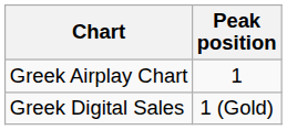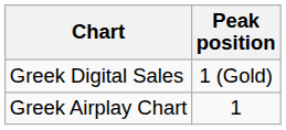rows swapped: Greek Airplay Chart <-> Greek Digital Sales
